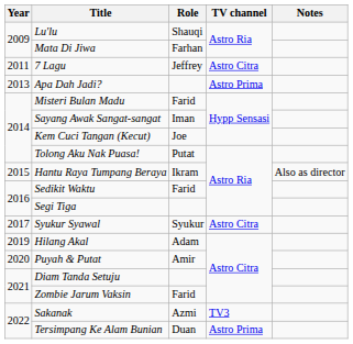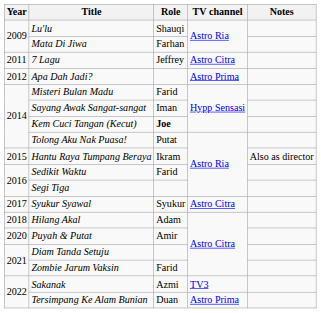Apa Dah Jadi? | Year: 2013 -> 2012
Kem Cuci Tangan (Kecut) | Role: normal -> bold
Hilang Akal | Year: 2019 -> 2018
